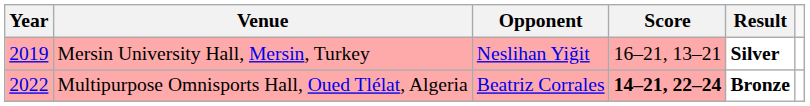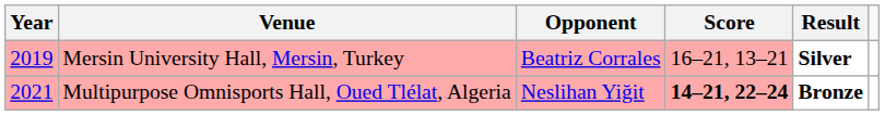Mersin University Hall, Mersin, Turkey | Opponent: Neslihan Yiğit -> Beatriz Corrales
Multipurpose Omnisports Hall, Oued Tlélat, Algeria | Year: 2022 -> 2021
Multipurpose Omnisports Hall, Oued Tlélat, Algeria | Opponent: Beatriz Corrales -> Neslihan Yiğit
